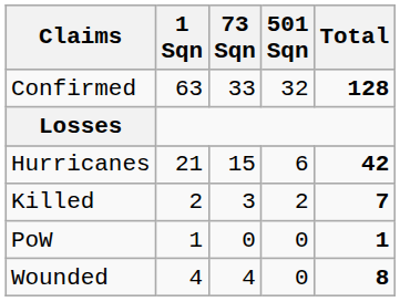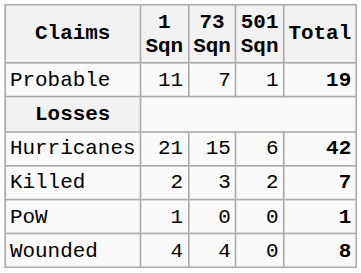- row: Confirmed | 63 | 33 | 32 | 128
+ row: Probable | 11 | 7 | 1 | 19
